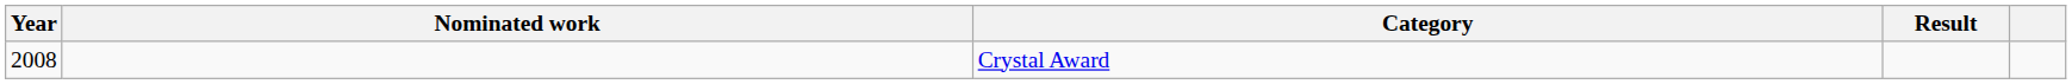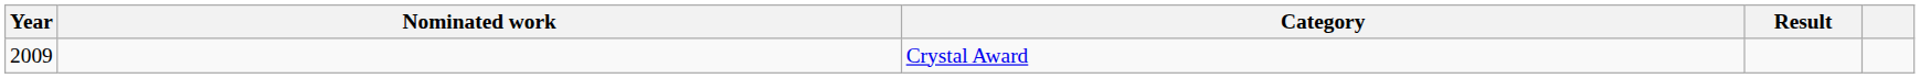Crystal Award | Year: 2008 -> 2009
